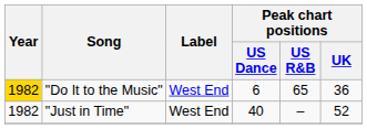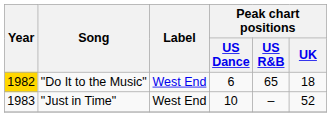"Do It to the Music" | Peak chart positions / UK: 36 -> 18
"Just in Time" | Year: 1982 -> 1983
"Just in Time" | Peak chart positions / US Dance: 40 -> 10
